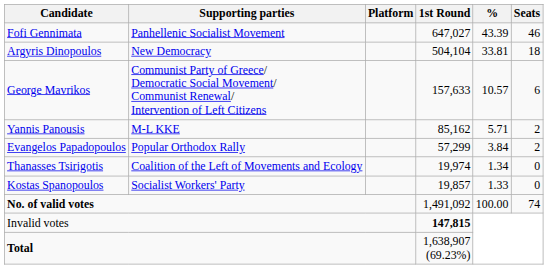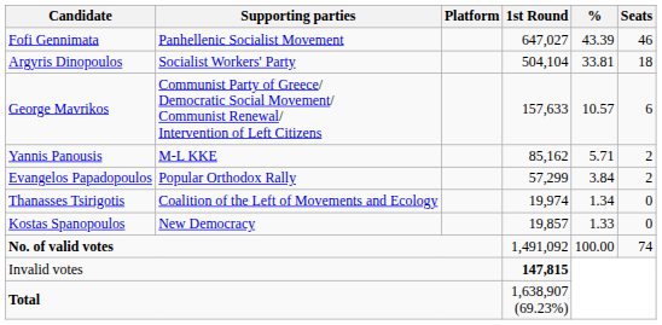Argyris Dinopoulos | Supporting parties: New Democracy -> Socialist Workers' Party
Kostas Spanopoulos | Supporting parties: Socialist Workers' Party -> New Democracy
